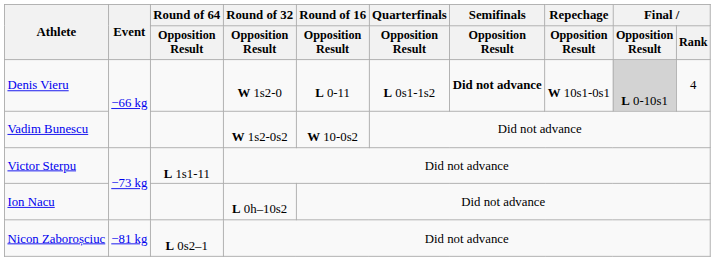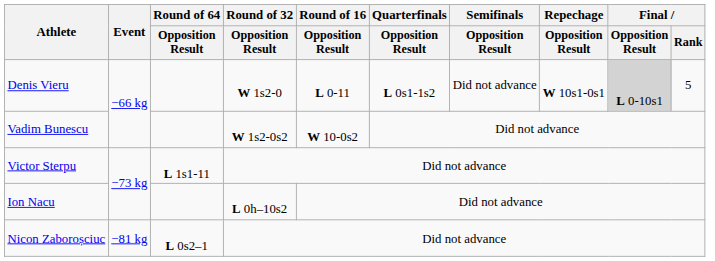Denis Vieru | Semifinals / Opposition Result: bold -> normal
Denis Vieru | Final / Rank: 4 -> 5
